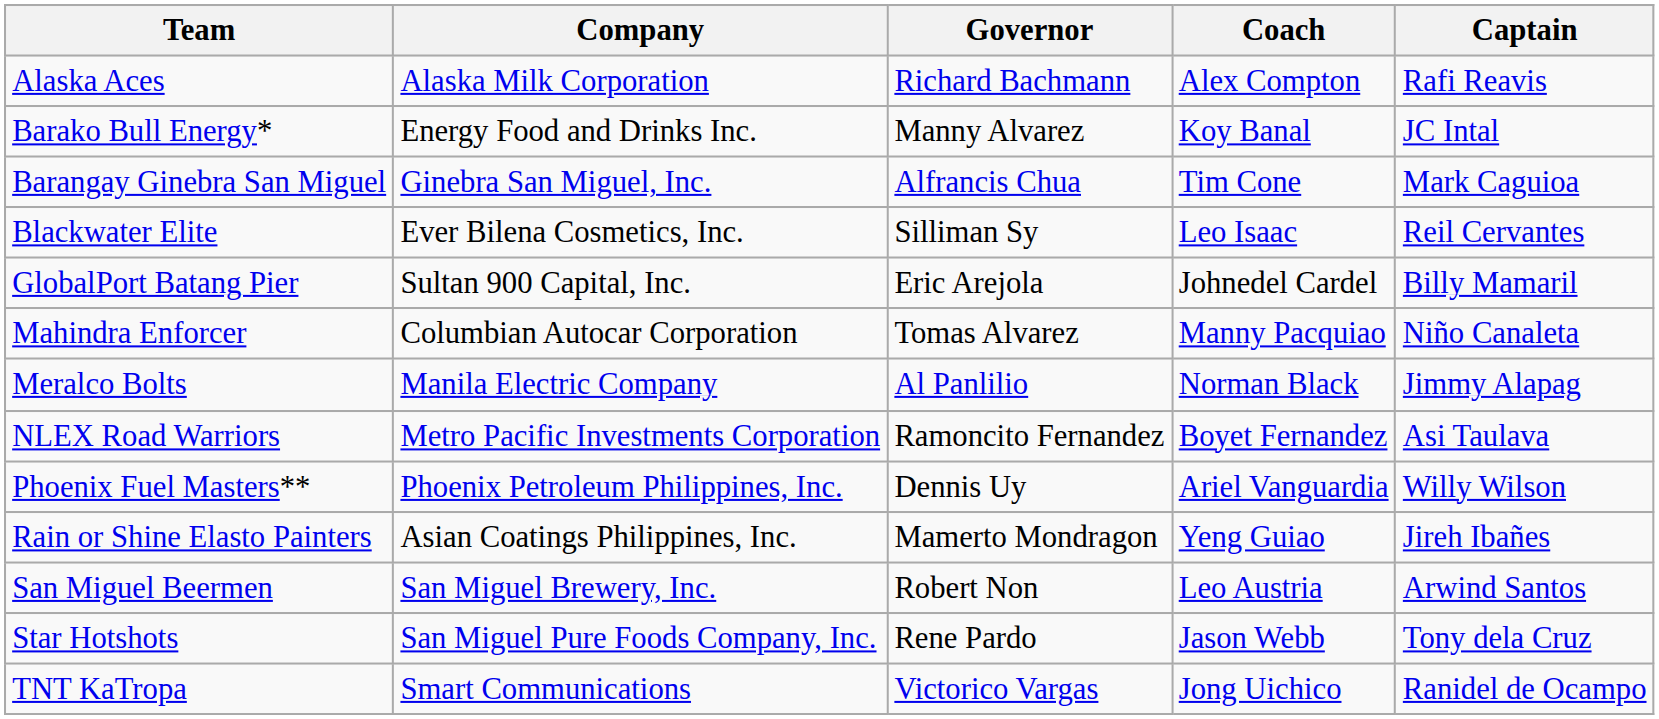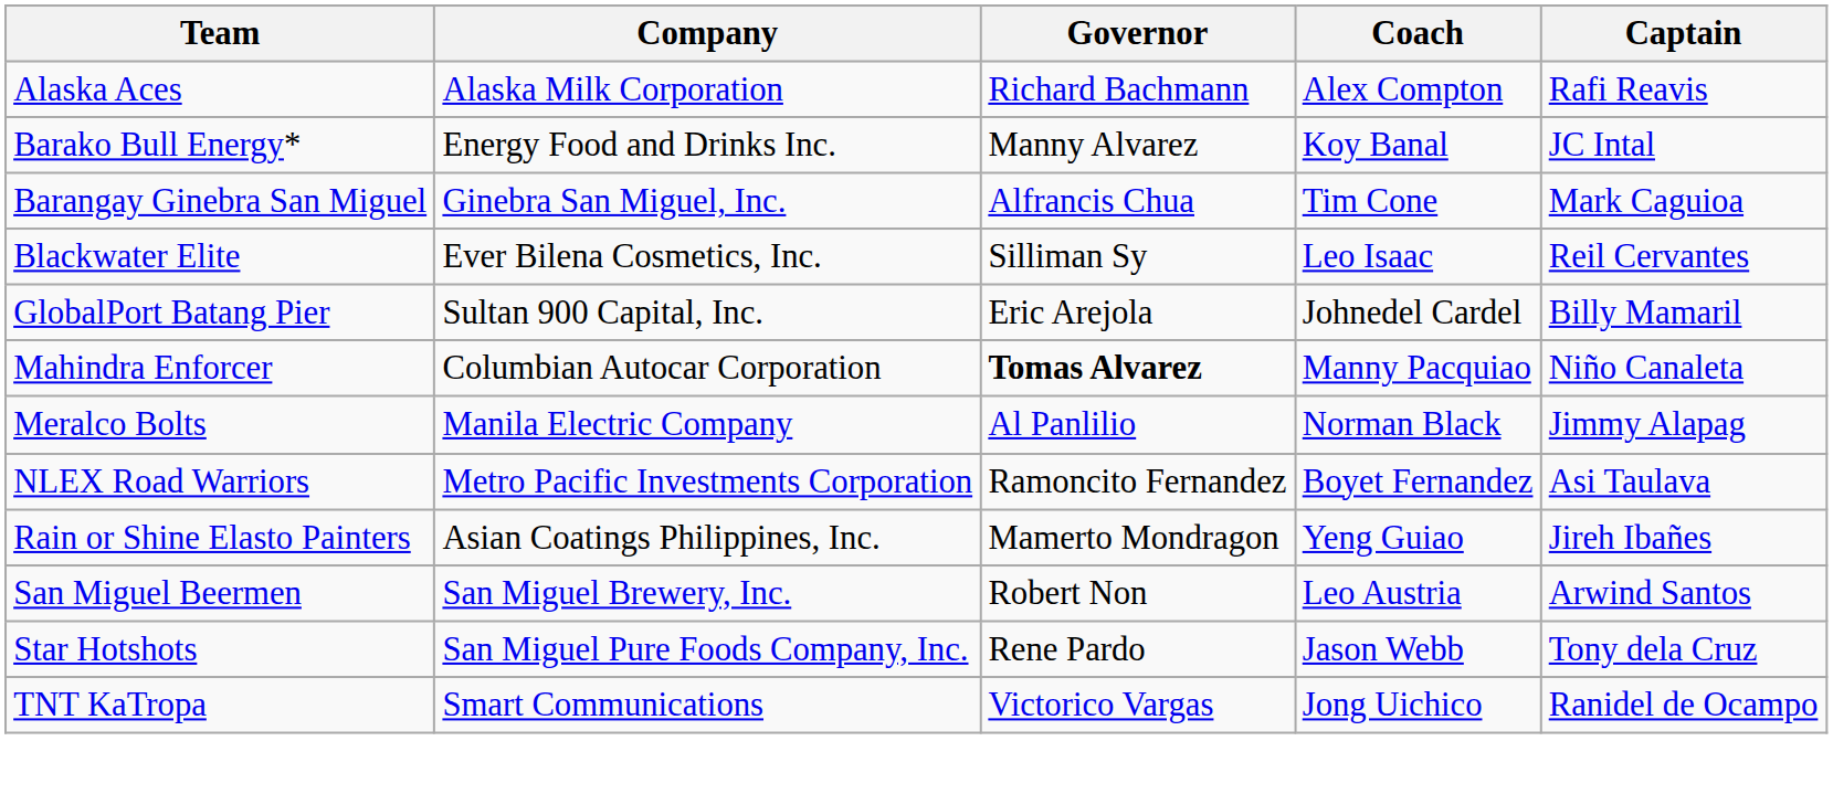Mahindra Enforcer | Governor: normal -> bold
- row: Phoenix Fuel Masters** | Phoenix Petroleum Philippines, Inc. | Dennis Uy | Ariel Vanguardia | Willy Wilson
